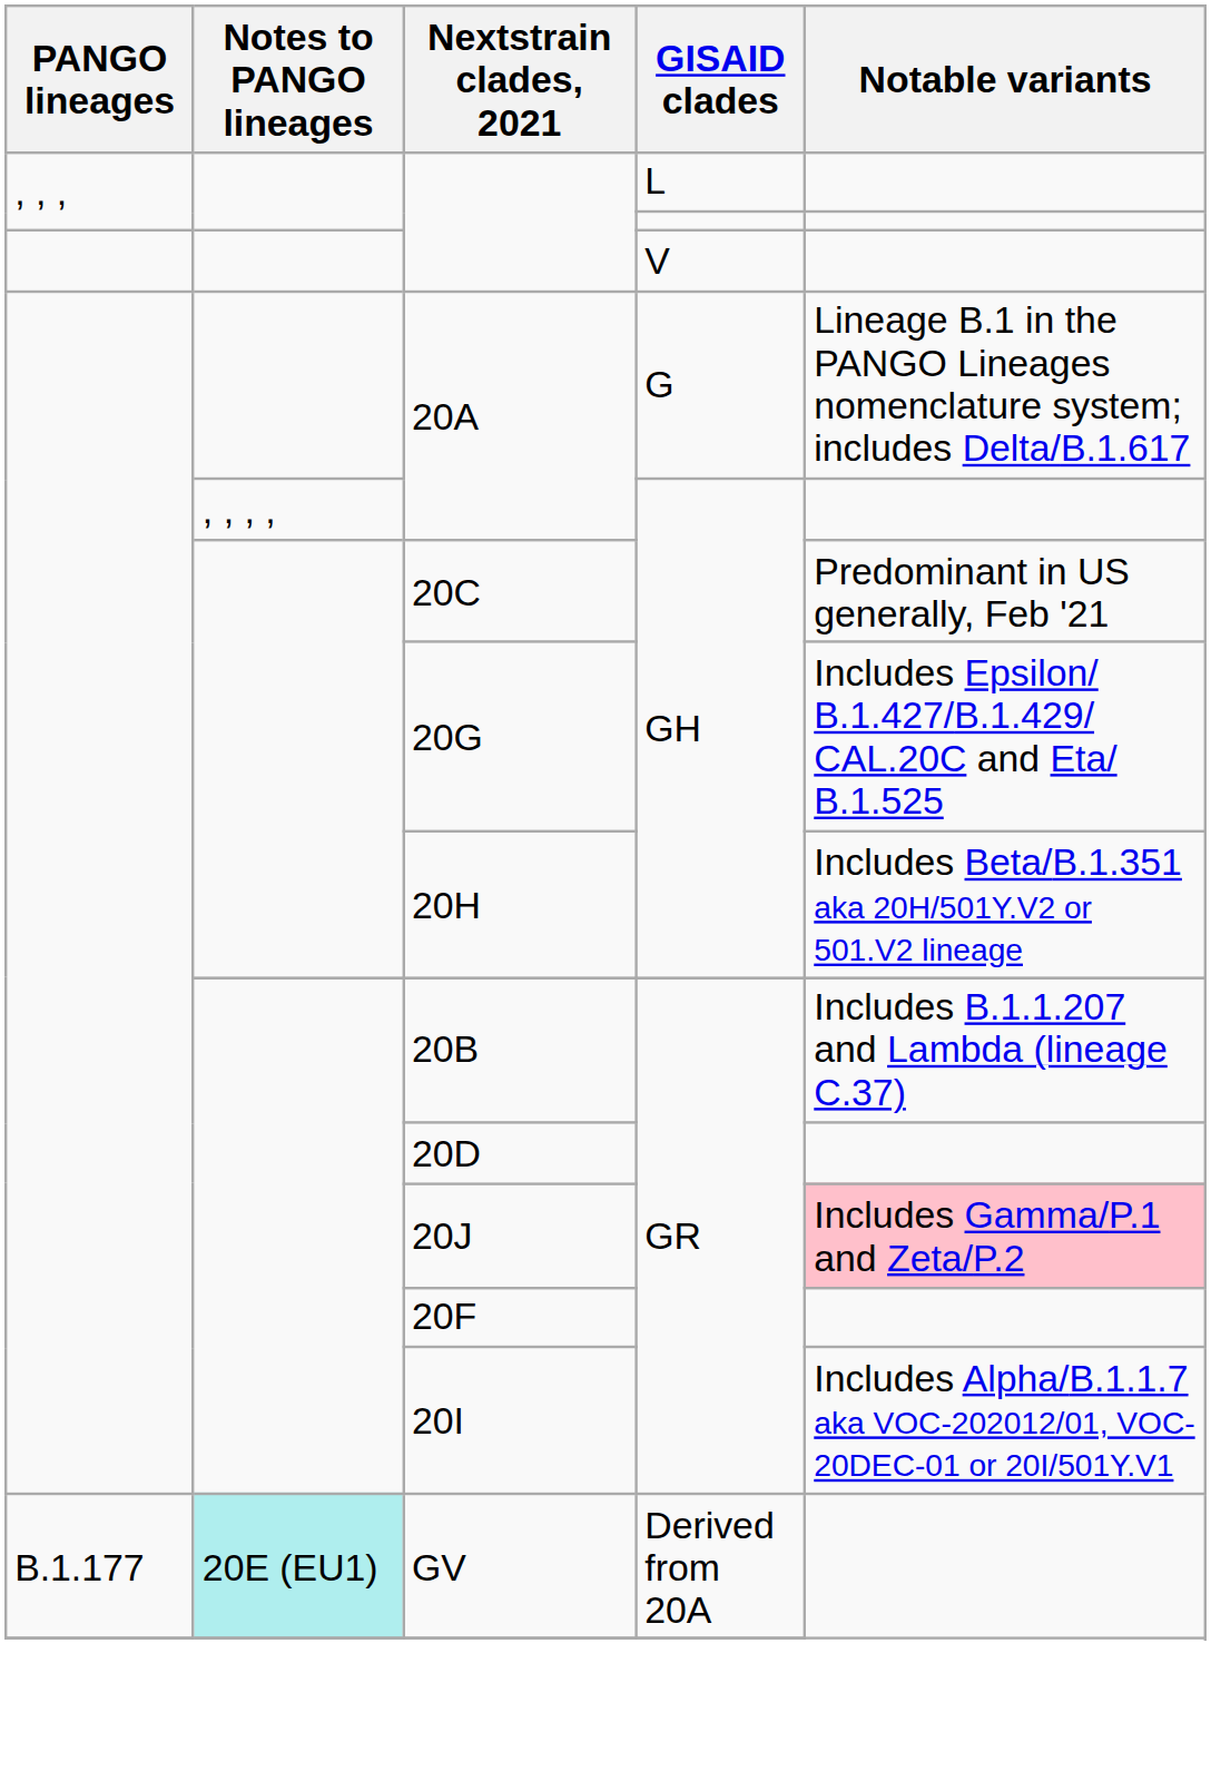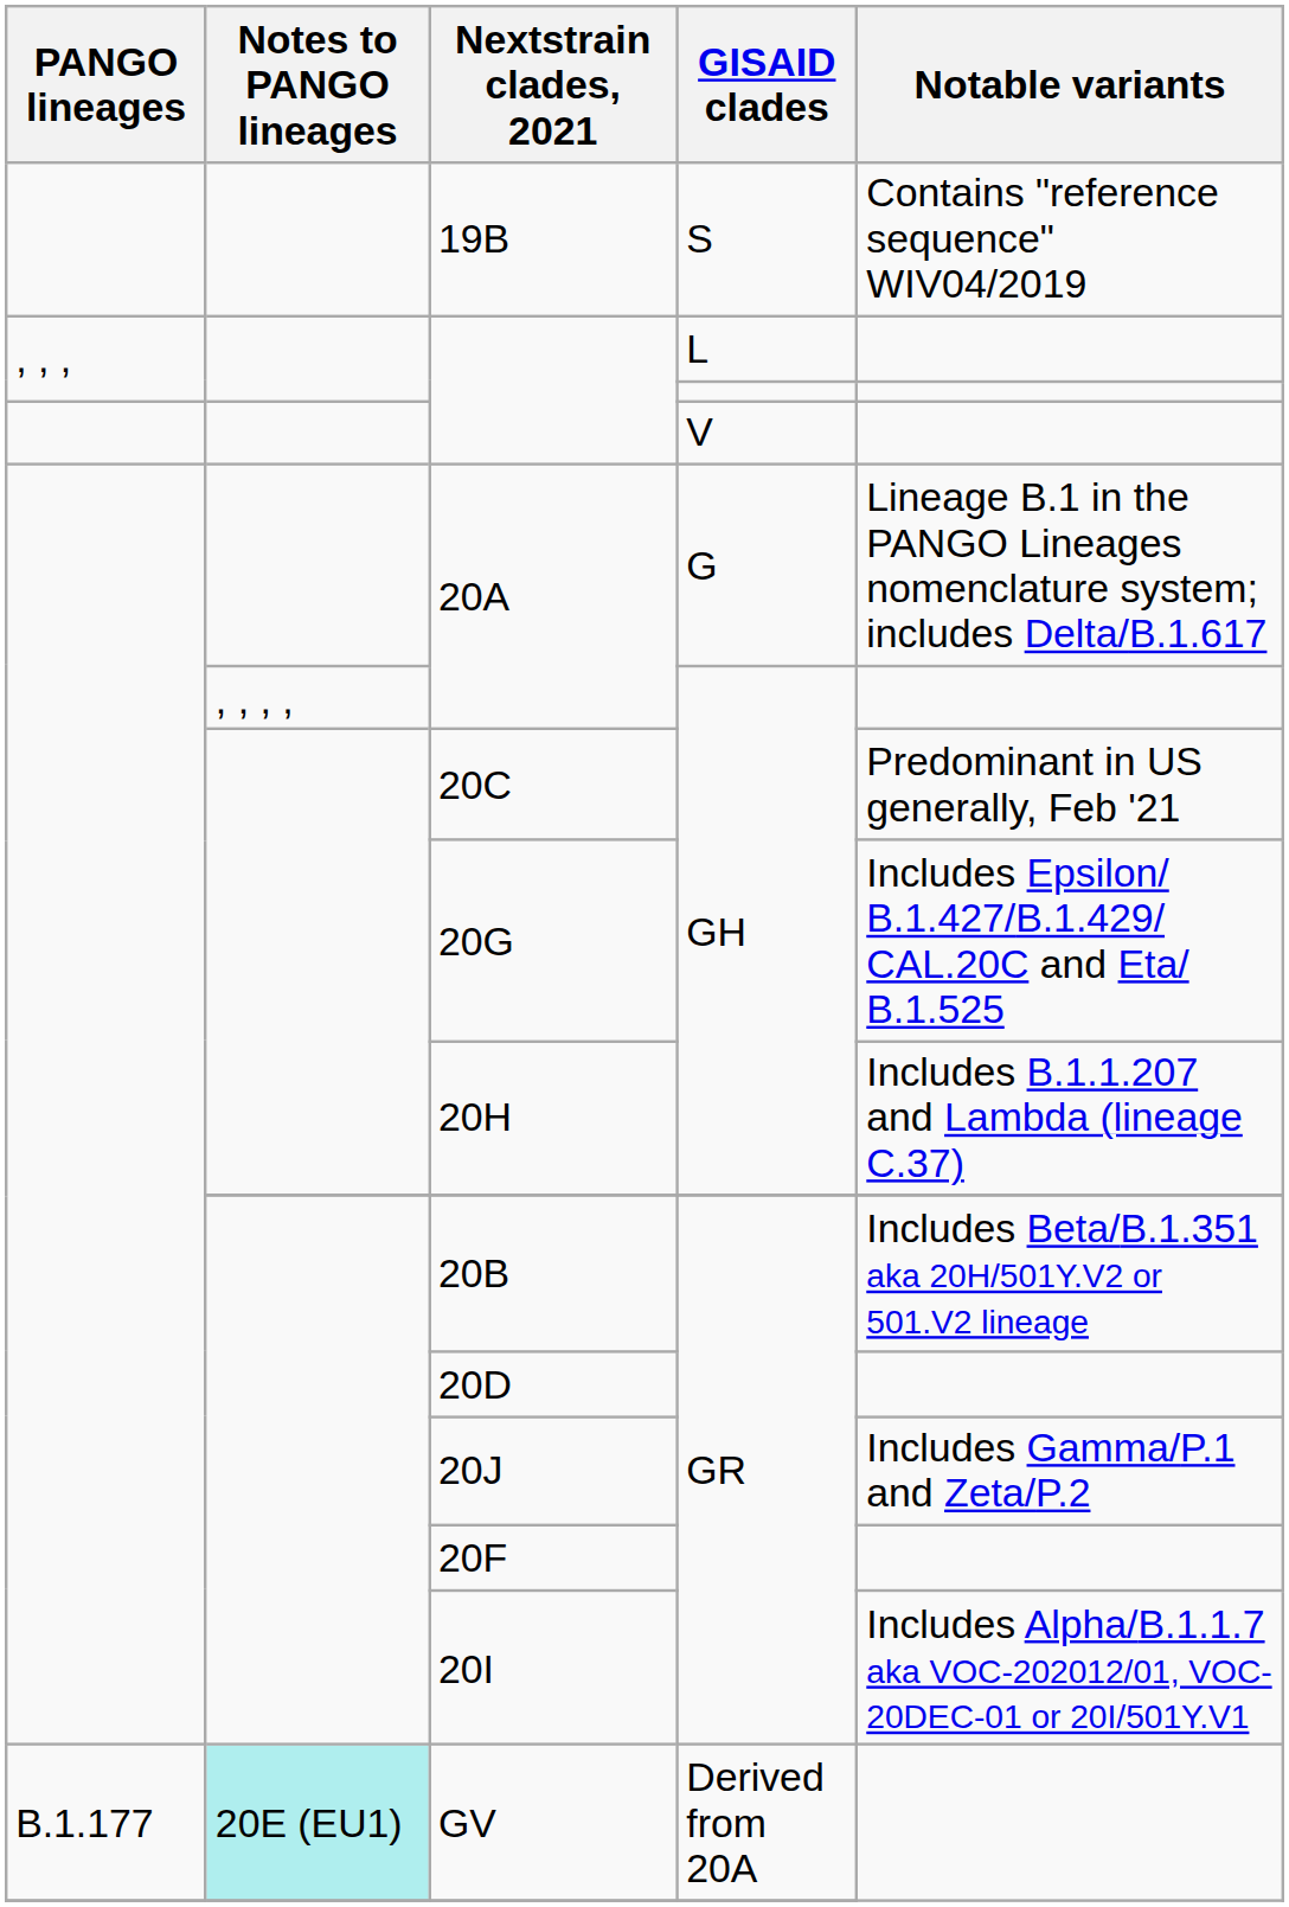+ row: 19B | S | Contains "reference sequence" WIV04/2019
20H | Notable variants: Includes Beta/B.1.351 aka 20H/501Y.V2 or 501.V2 lineage -> Includes B.1.1.207 and Lambda (lineage C.37)
20B | Notable variants: Includes B.1.1.207 and Lambda (lineage C.37) -> Includes Beta/B.1.351 aka 20H/501Y.V2 or 501.V2 lineage
20J | Notable variants: pink background -> no background
